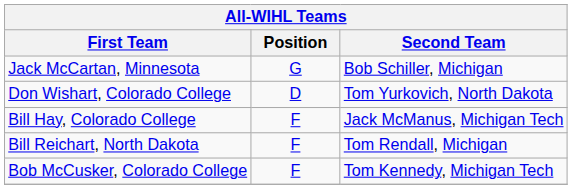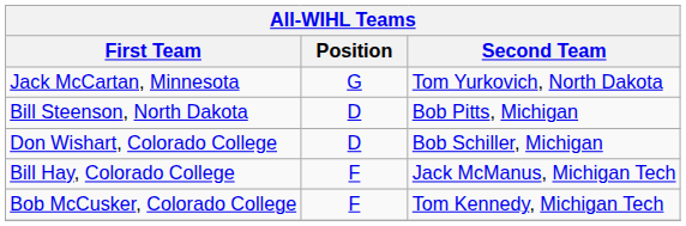Jack McCartan, Minnesota | Second Team: Bob Schiller, Michigan -> Tom Yurkovich, North Dakota
+ row: Bill Steenson, North Dakota | D | Bob Pitts, Michigan
Don Wishart, Colorado College | Second Team: Tom Yurkovich, North Dakota -> Bob Schiller, Michigan
- row: Bill Reichart, North Dakota | F | Tom Rendall, Michigan
